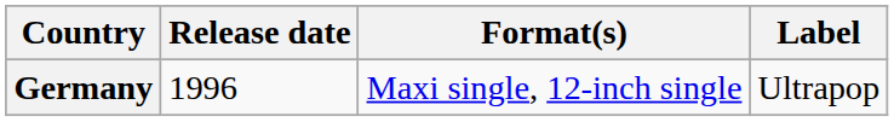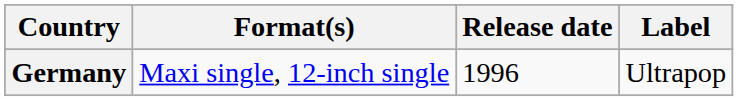columns swapped: Release date <-> Format(s)
